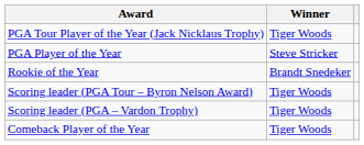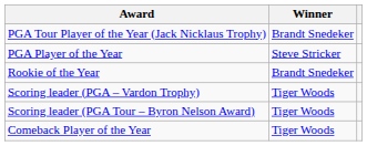PGA Tour Player of the Year (Jack Nicklaus Trophy) | Winner: Tiger Woods -> Brandt Snedeker
rows swapped: Scoring leader (PGA Tour – Byron Nelson Award) <-> Scoring leader (PGA – Vardon Trophy)
